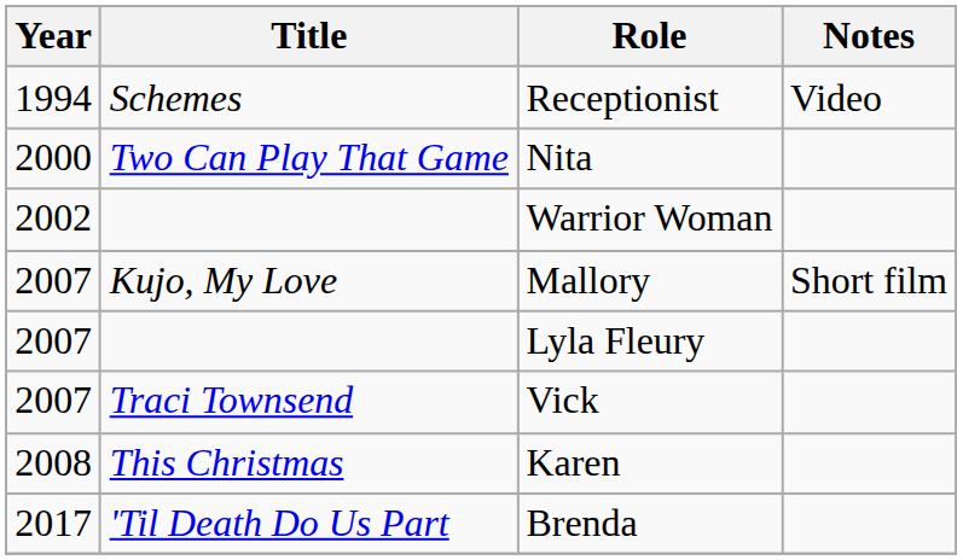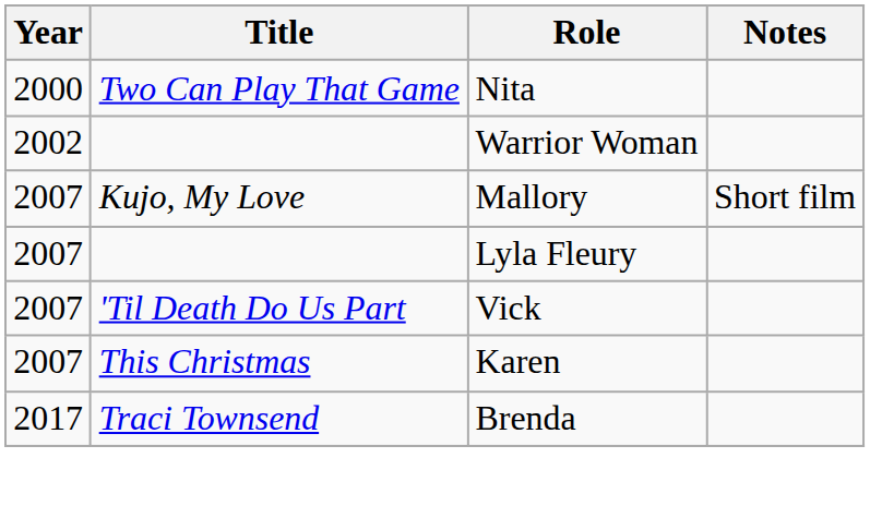- row: 1994 | Schemes | Receptionist | Video
Vick | Title: Traci Townsend -> 'Til Death Do Us Part
Karen | Year: 2008 -> 2007
Brenda | Title: 'Til Death Do Us Part -> Traci Townsend
